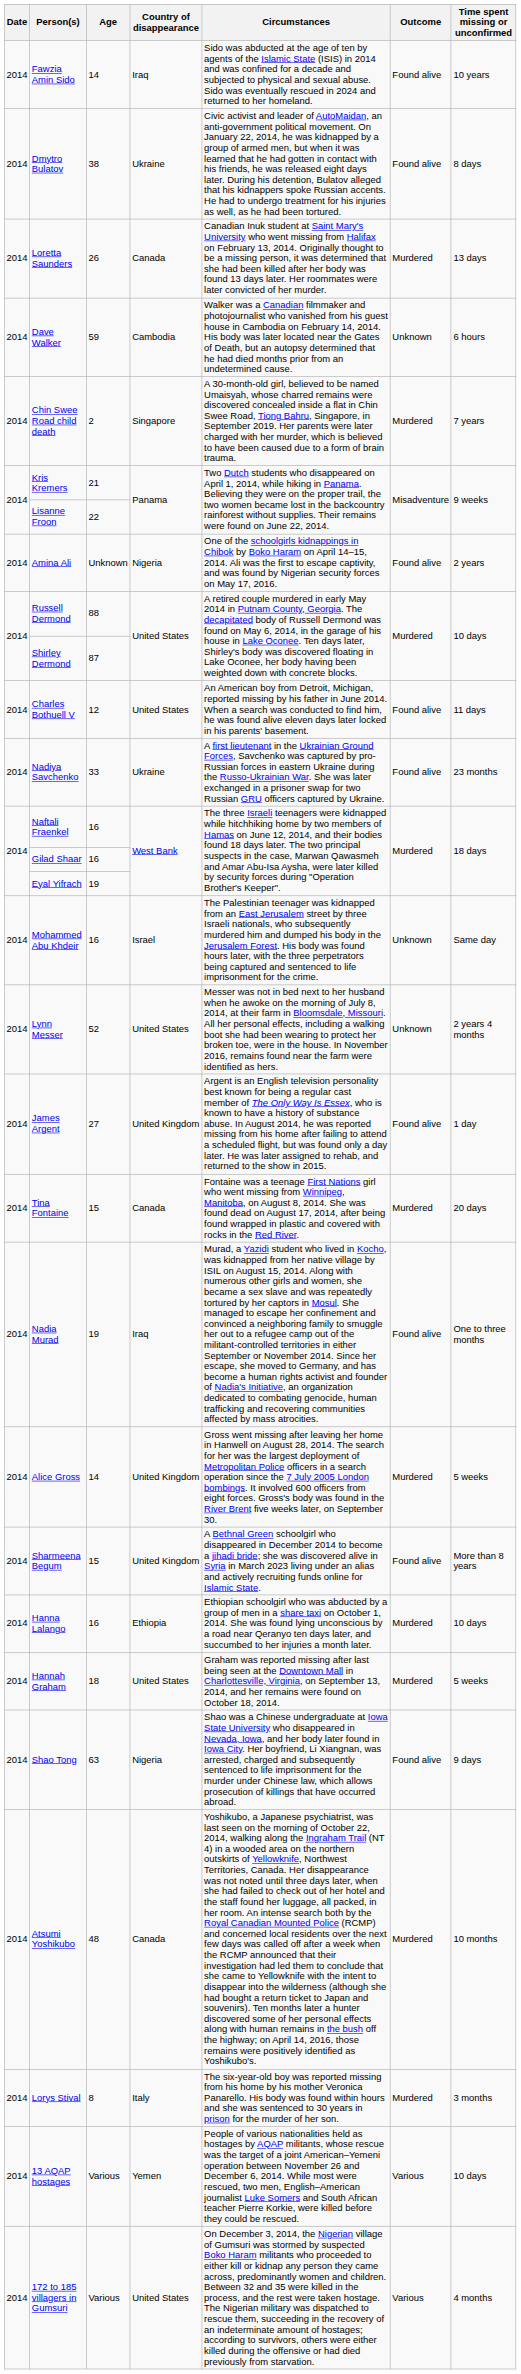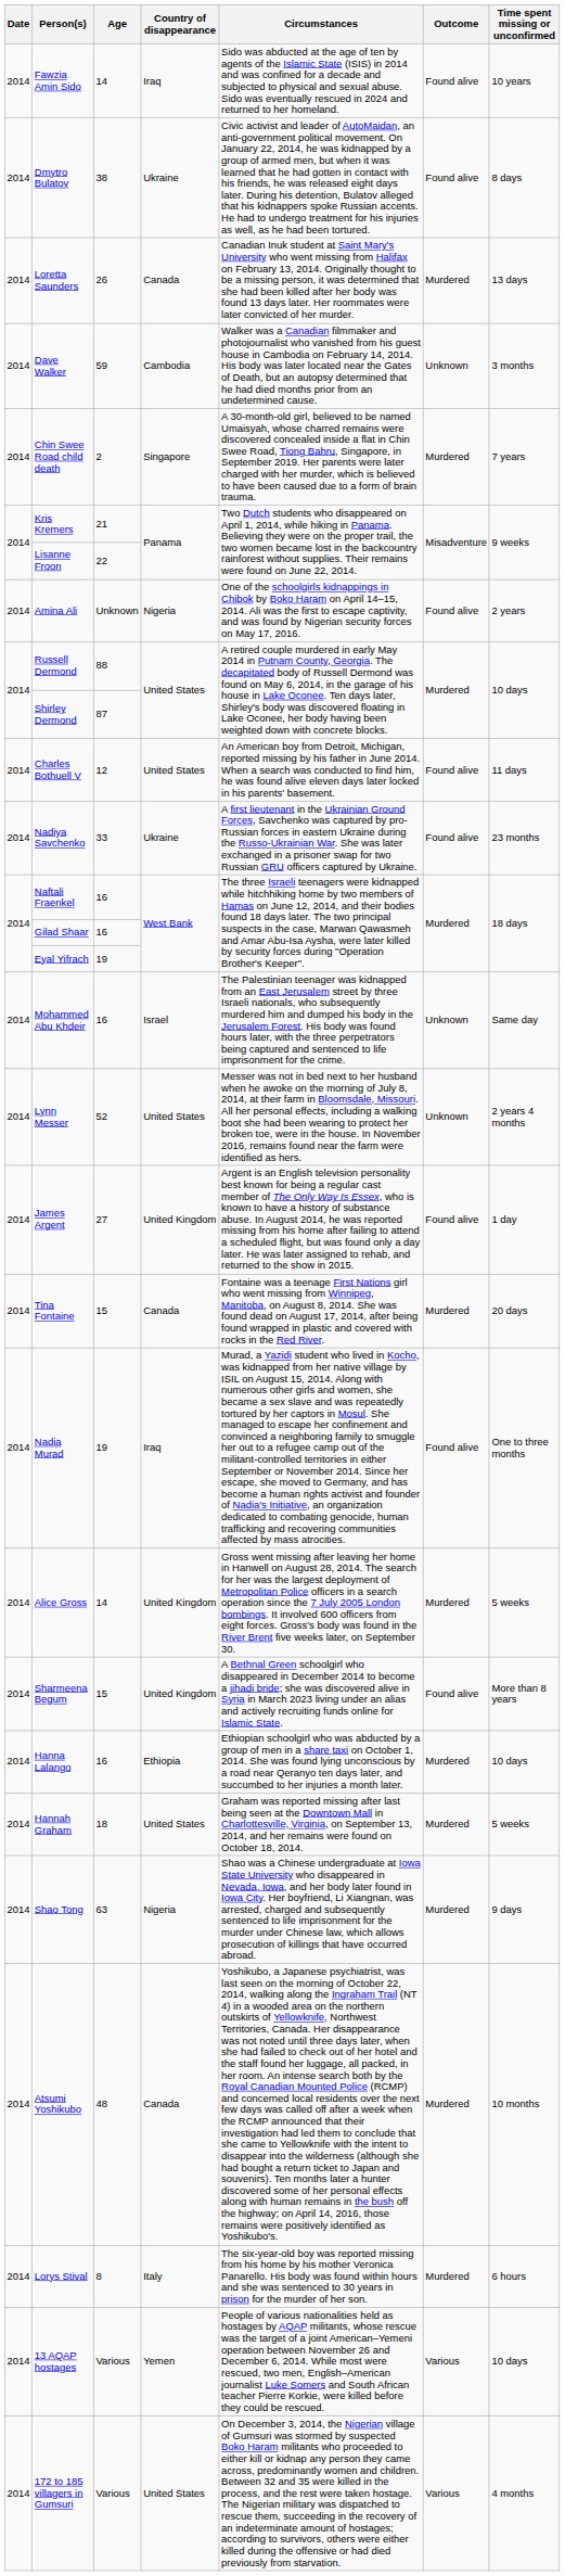Dave Walker | Time spent missing or unconfirmed: 6 hours -> 3 months
Shao Tong | Outcome: Found alive -> Murdered
Lorys Stival | Time spent missing or unconfirmed: 3 months -> 6 hours
